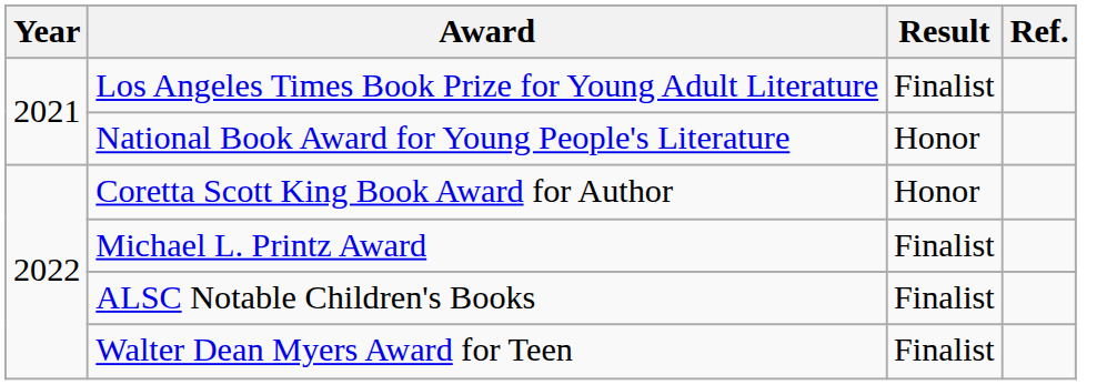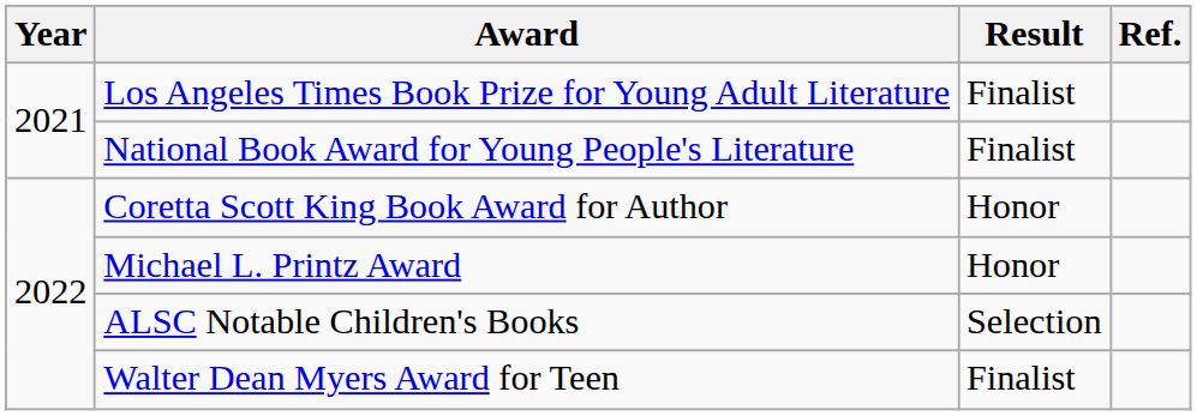National Book Award for Young People's Literature | Result: Honor -> Finalist
Michael L. Printz Award | Result: Finalist -> Honor
ALSC Notable Children's Books | Result: Finalist -> Selection
